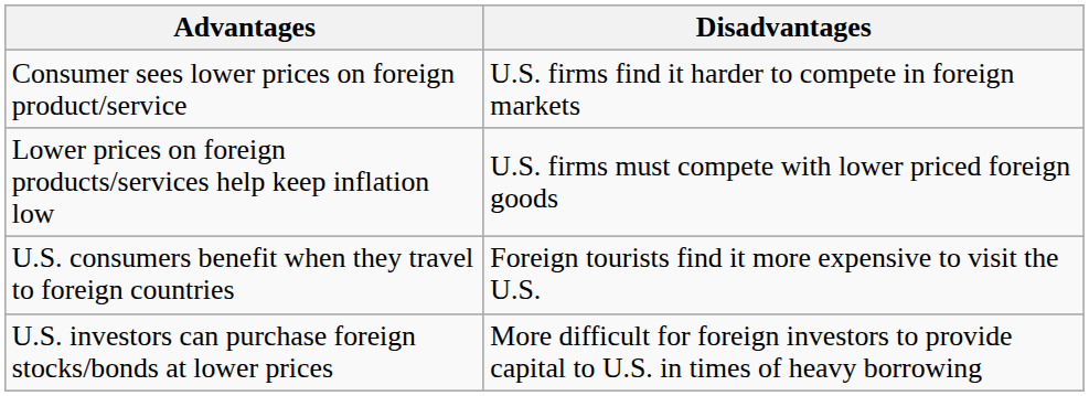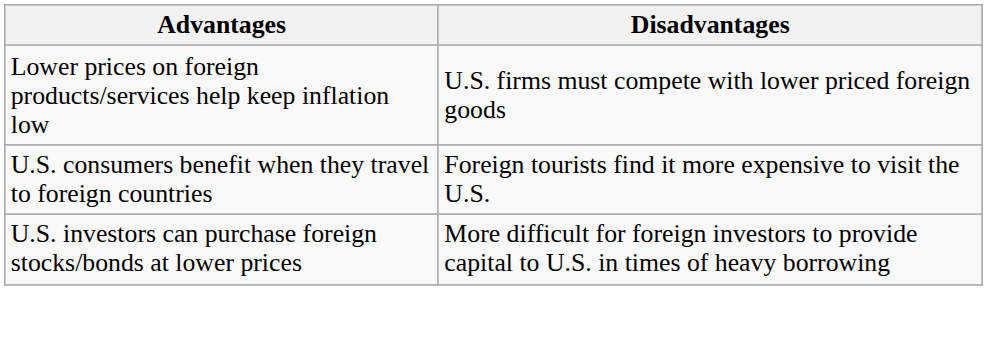- row: Consumer sees lower prices on foreign product/service | U.S. firms find it harder to compete in foreign markets
